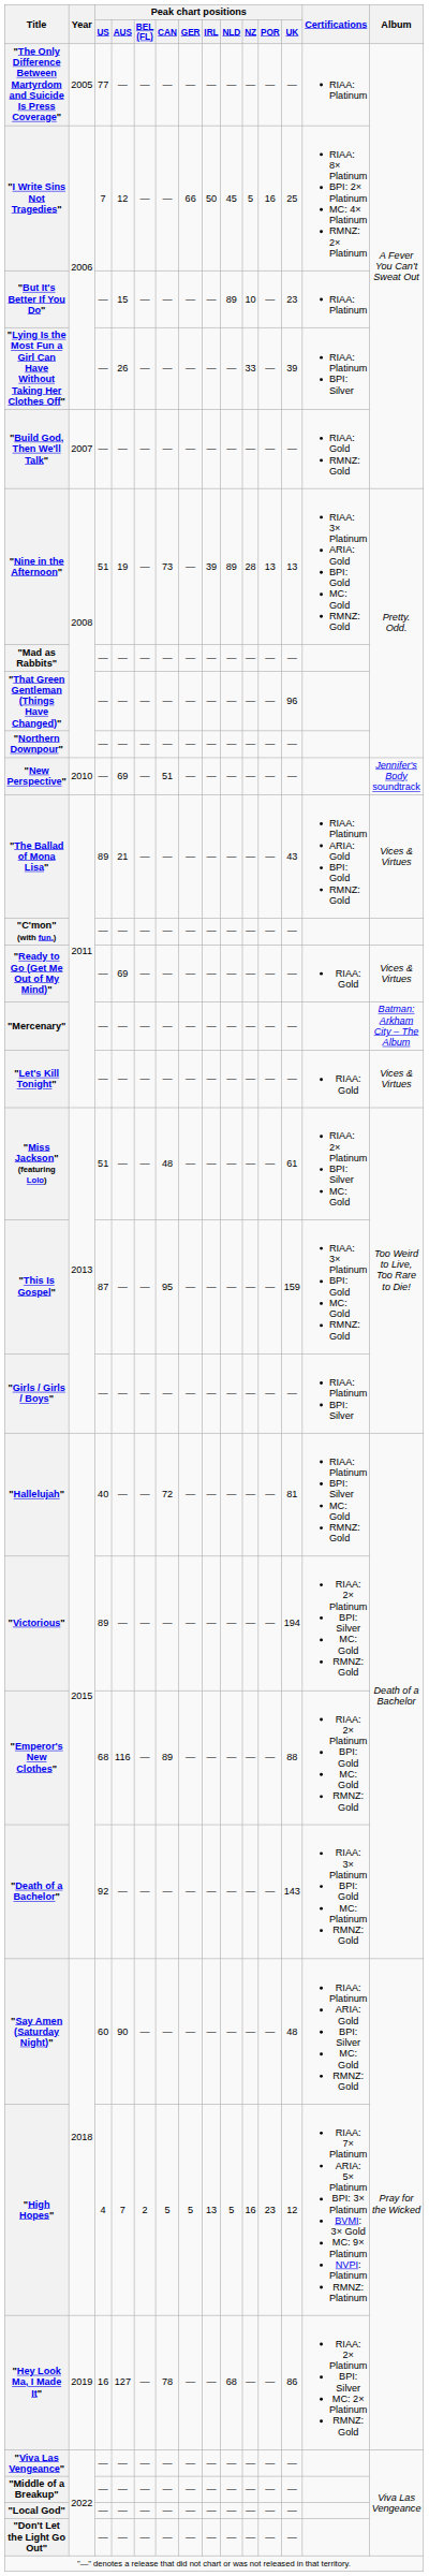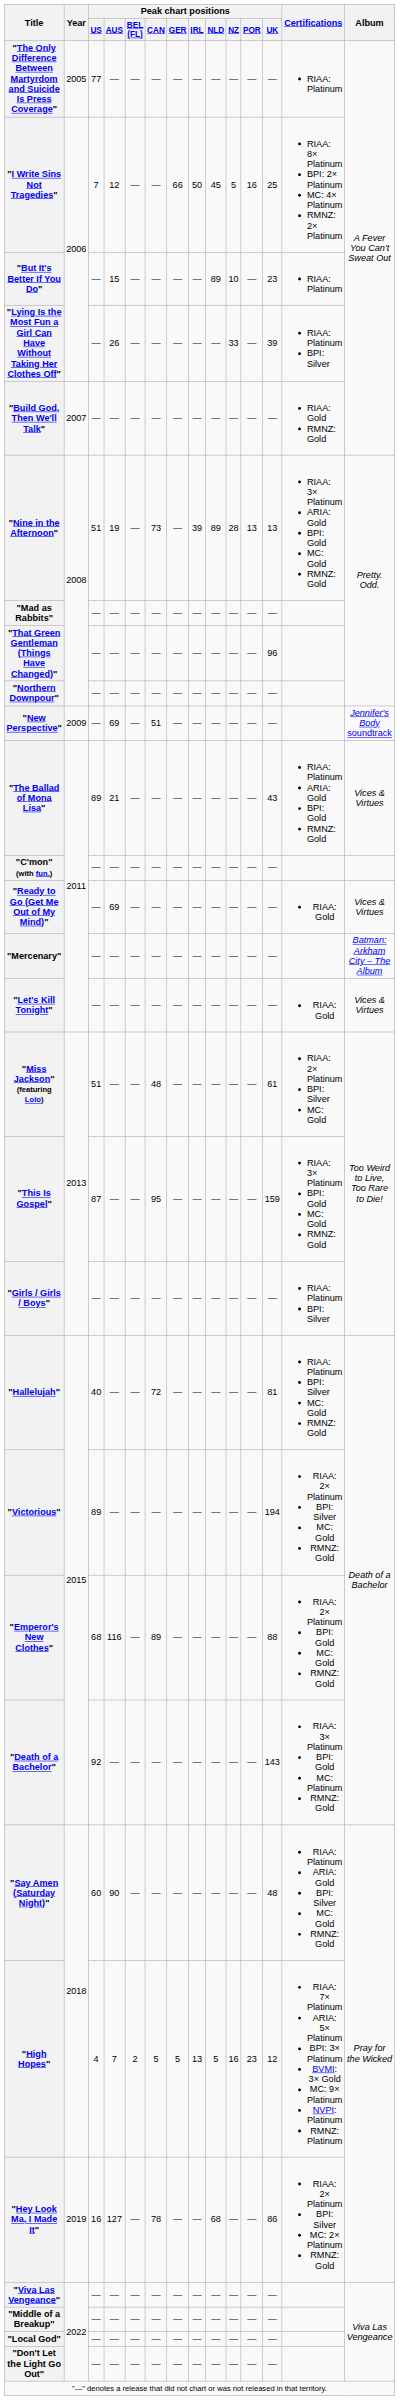"New Perspective" | Year: 2010 -> 2009
